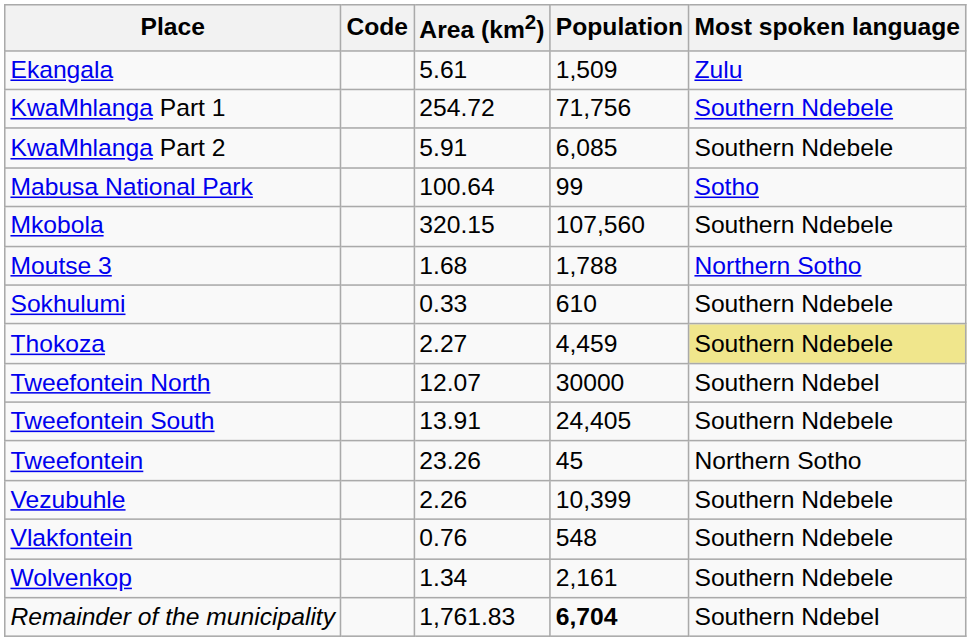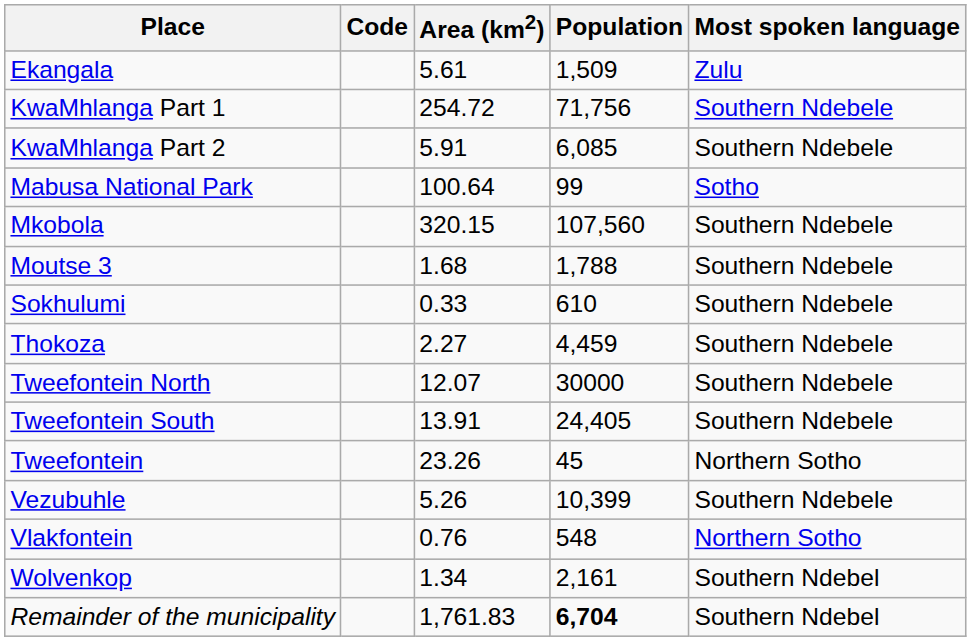Moutse 3 | Most spoken language: Northern Sotho -> Southern Ndebele
Thokoza | Most spoken language: khaki background -> no background
Tweefontein North | Most spoken language: Southern Ndebel -> Southern Ndebele
Vezubuhle | Area (km2): 2.26 -> 5.26
Vlakfontein | Most spoken language: Southern Ndebele -> Northern Sotho
Wolvenkop | Most spoken language: Southern Ndebele -> Southern Ndebel
